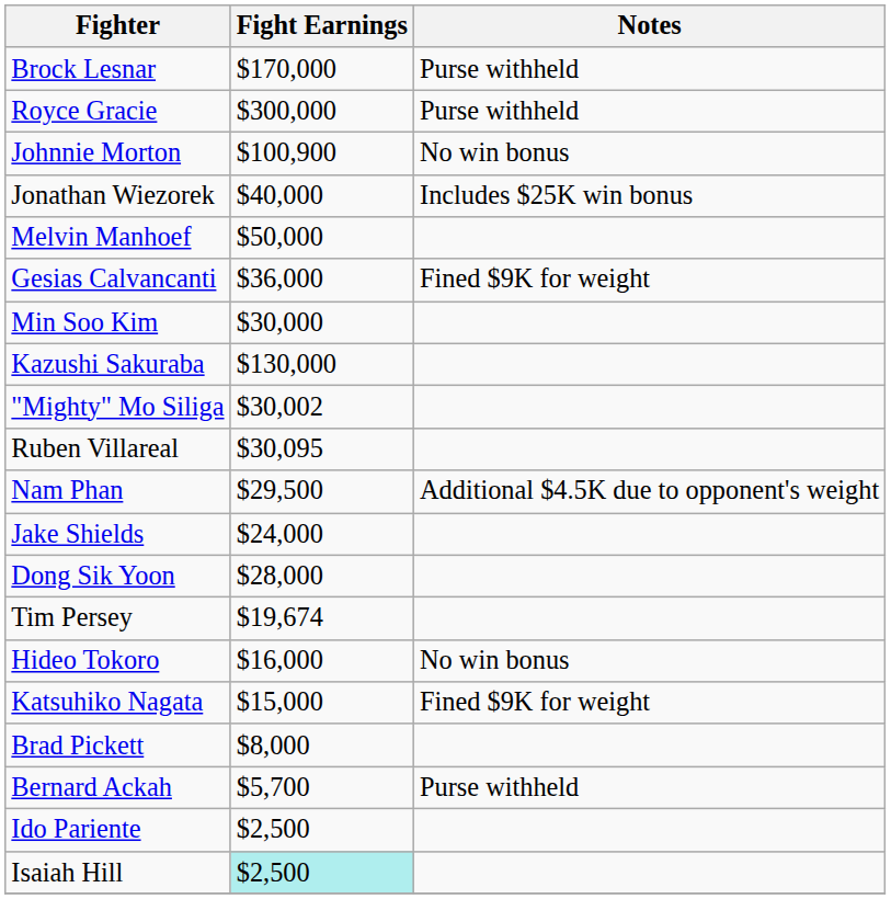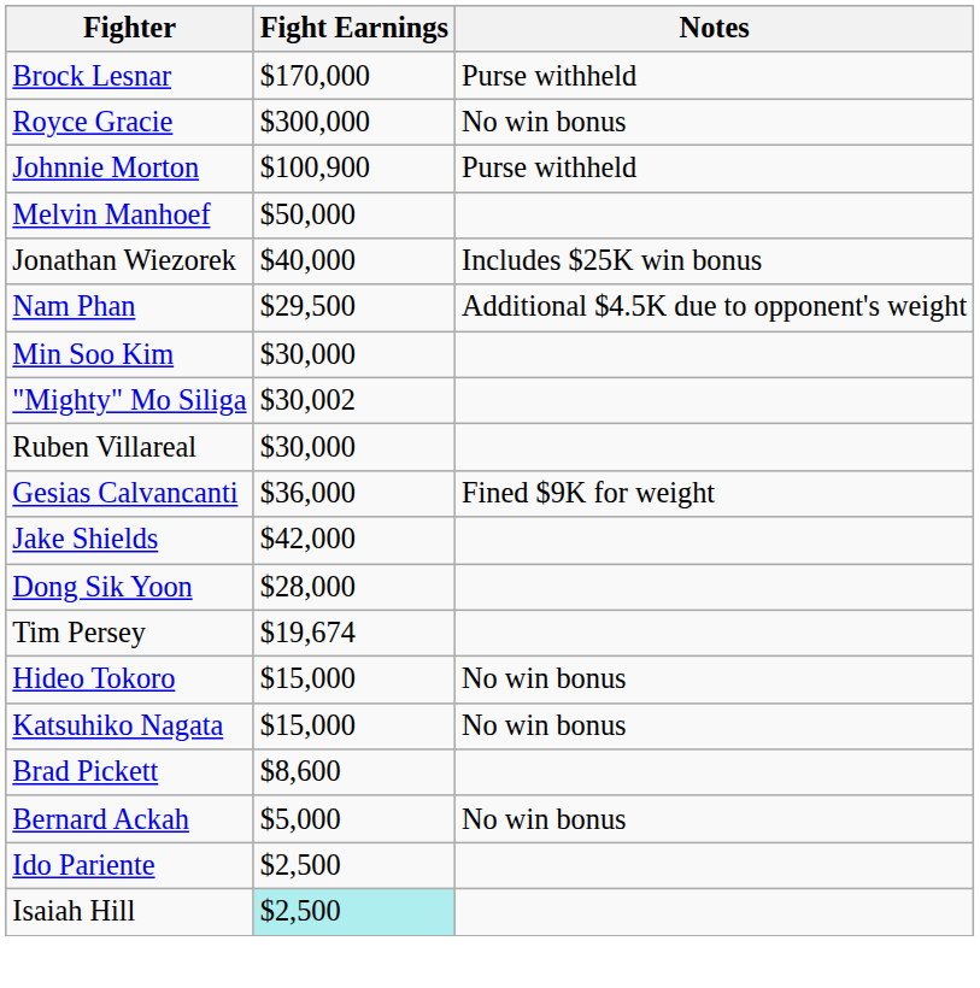Royce Gracie | Notes: Purse withheld -> No win bonus
Johnnie Morton | Notes: No win bonus -> Purse withheld
rows swapped: Melvin Manhoef <-> Jonathan Wiezorek
rows swapped: Gesias Calvancanti <-> Nam Phan
- row: Kazushi Sakuraba | $130,000
Ruben Villareal | Fight Earnings: $30,095 -> $30,000
Jake Shields | Fight Earnings: $24,000 -> $42,000
Hideo Tokoro | Fight Earnings: $16,000 -> $15,000
Katsuhiko Nagata | Notes: Fined $9K for weight -> No win bonus
Brad Pickett | Fight Earnings: $8,000 -> $8,600
Bernard Ackah | Fight Earnings: $5,700 -> $5,000
Bernard Ackah | Notes: Purse withheld -> No win bonus
